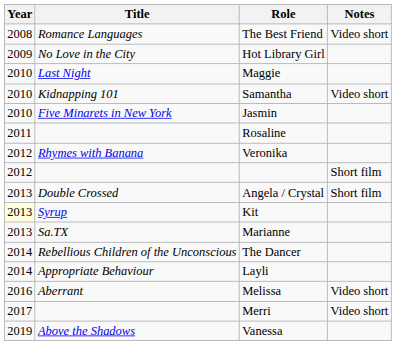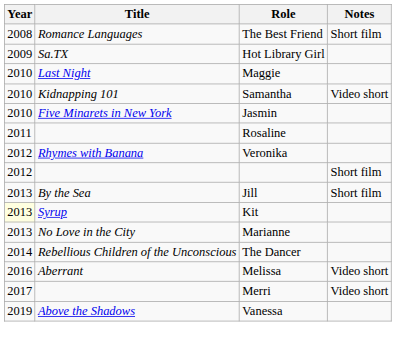The Best Friend | Notes: Video short -> Short film
Hot Library Girl | Title: No Love in the City -> Sa.TX
+ row: 2013 | By the Sea | Jill | Short film
- row: 2013 | Double Crossed | Angela / Crystal | Short film
Marianne | Title: Sa.TX -> No Love in the City
- row: 2014 | Appropriate Behaviour | Layli
